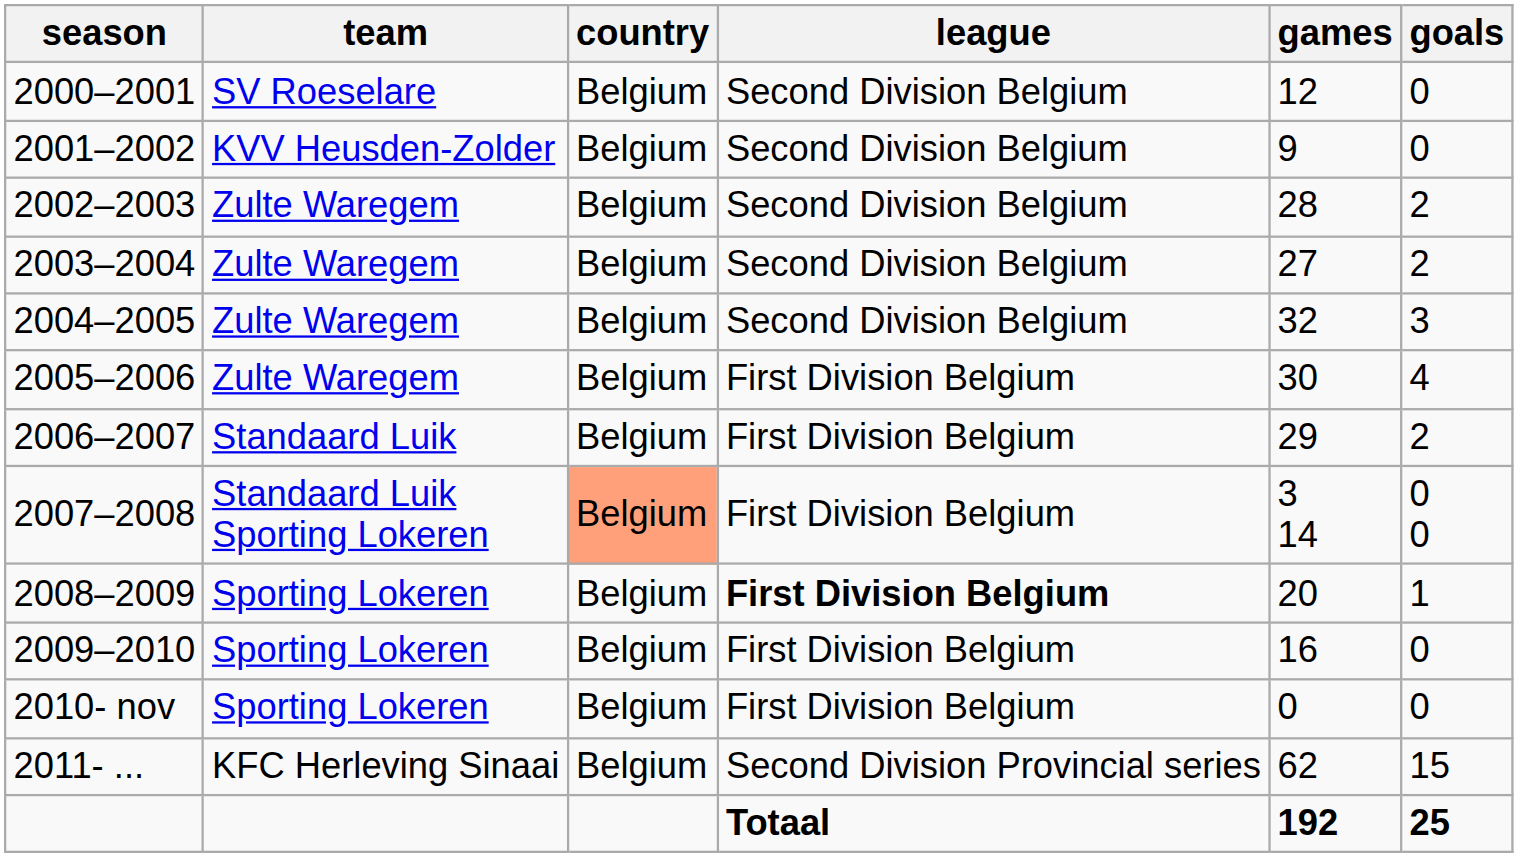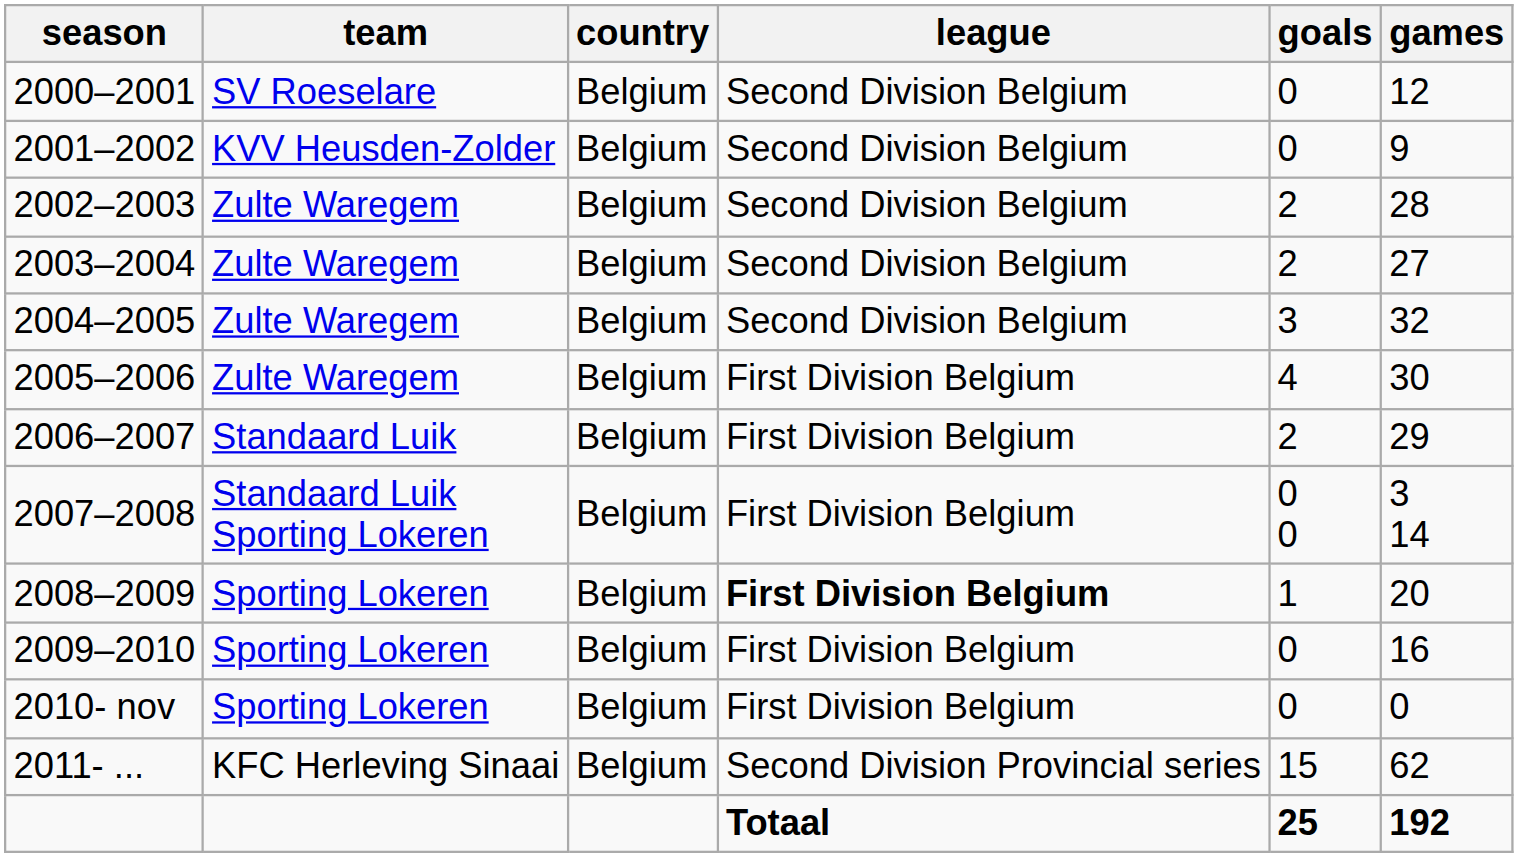columns swapped: games <-> goals
2007–2008 | country: lightsalmon background -> no background
